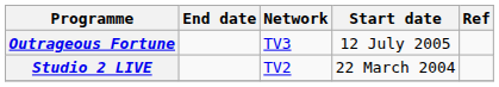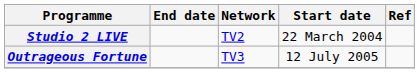rows swapped: Outrageous Fortune <-> Studio 2 LIVE
